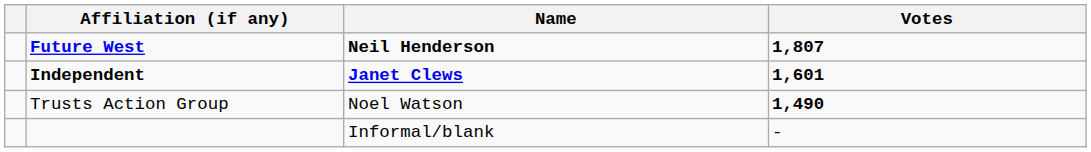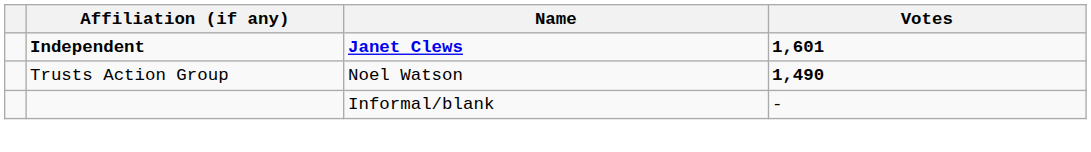- row: Future West | Neil Henderson | 1,807
